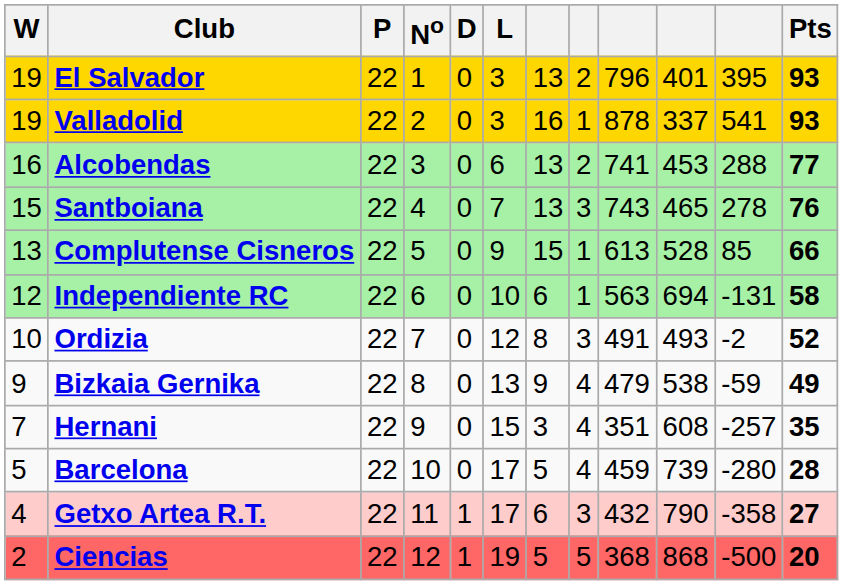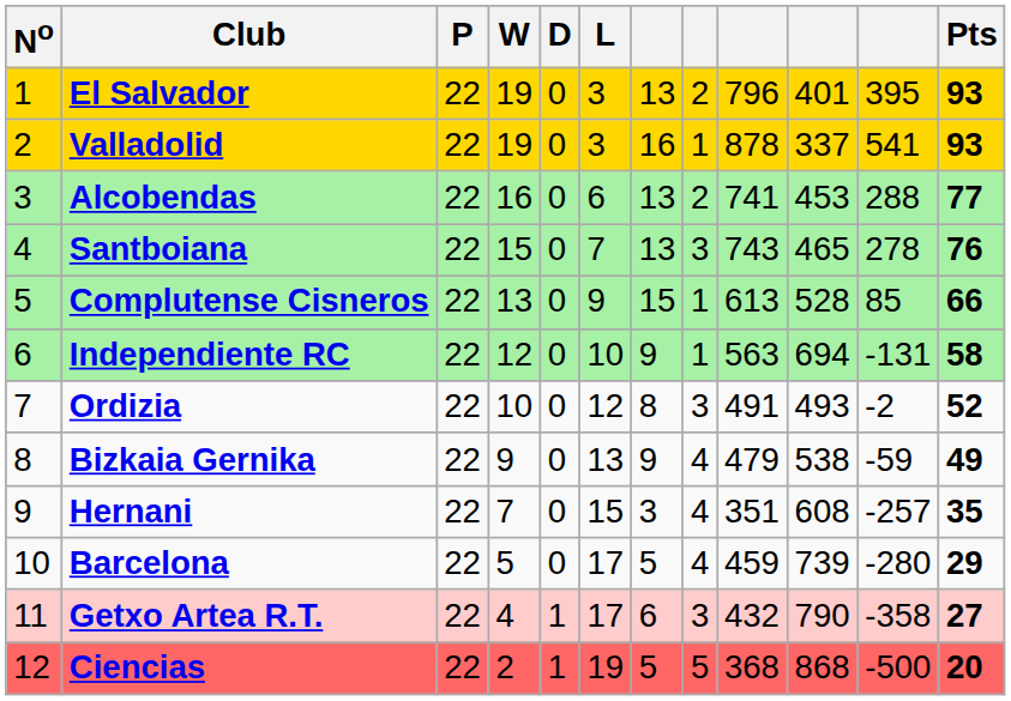columns swapped: No <-> W
Independiente RC | column 7: 6 -> 9
Barcelona | Pts: 28 -> 29
